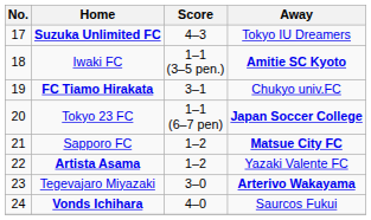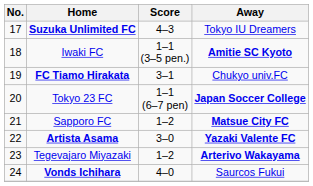Artista Asama | Score: 1–2 -> 3–0
Artista Asama | Away: normal -> bold
Tegevajaro Miyazaki | Score: 3–0 -> 1–2
